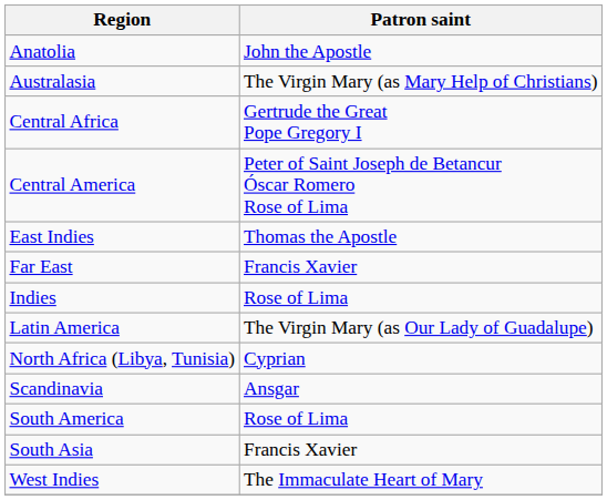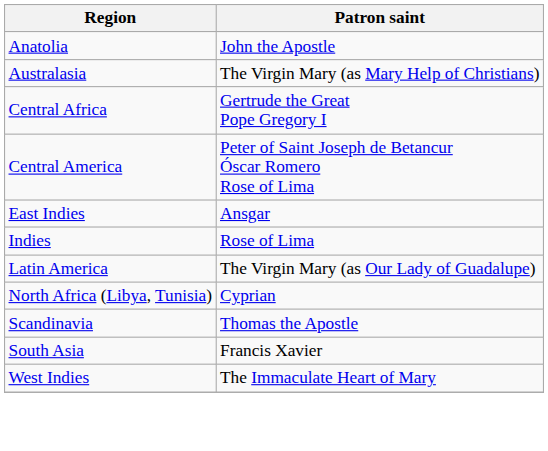East Indies | Patron saint: Thomas the Apostle -> Ansgar
- row: Far East | Francis Xavier
Scandinavia | Patron saint: Ansgar -> Thomas the Apostle
- row: South America | Rose of Lima
